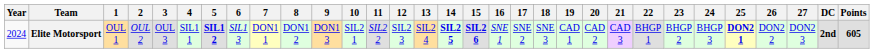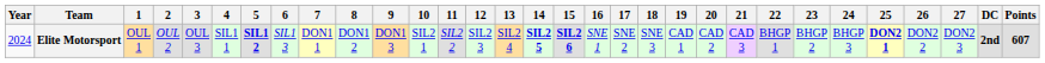Elite Motorsport | Points: 605 -> 607
